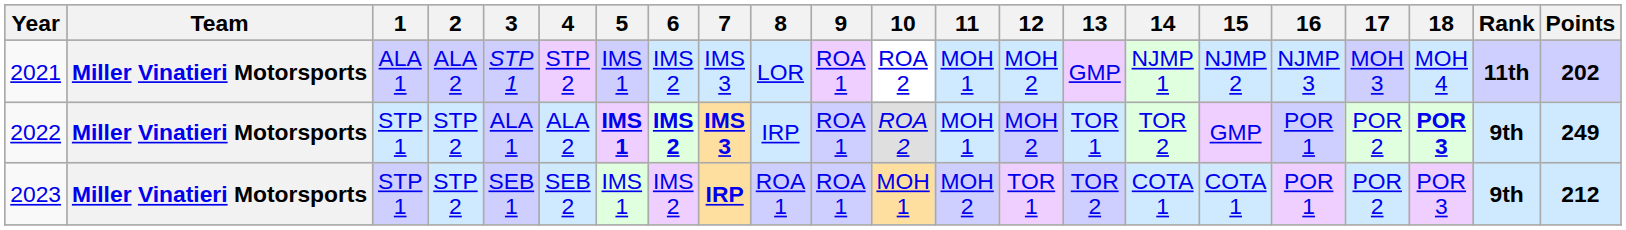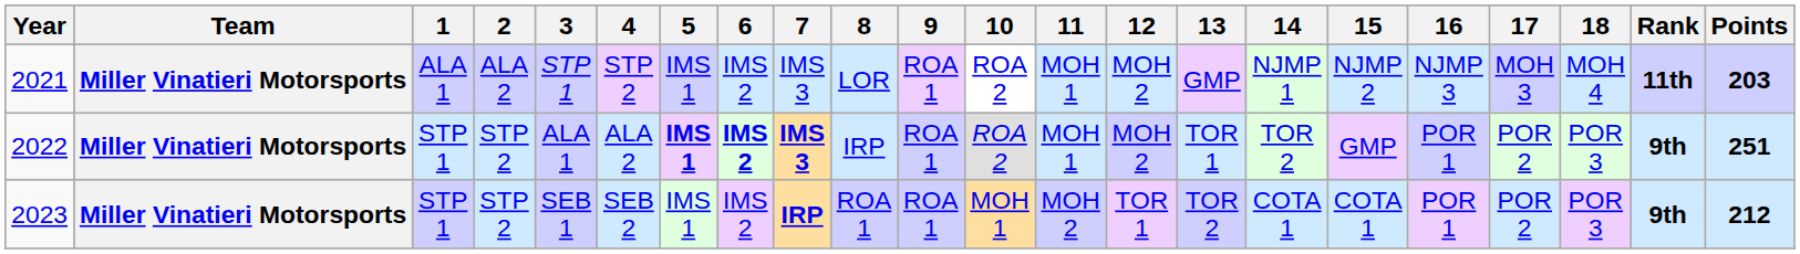2021 | Points: 202 -> 203
2022 | 18: bold -> normal
2022 | Points: 249 -> 251
